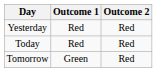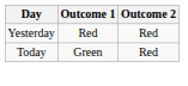Today | Outcome 1: Red -> Green
- row: Tomorrow | Green | Red
